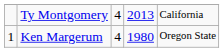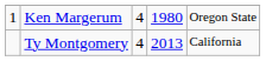rows swapped: Ken Margerum <-> Ty Montgomery
